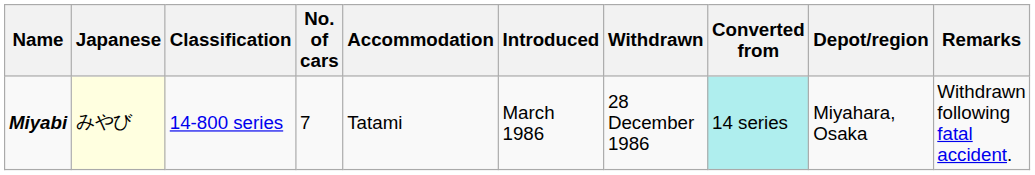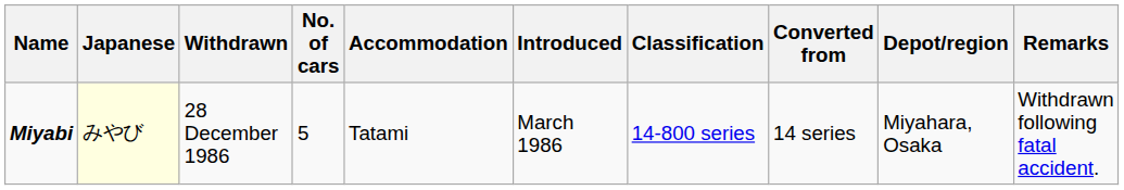columns swapped: Classification <-> Withdrawn
Miyabi | No. of cars: 7 -> 5
Miyabi | Converted from: paleturquoise background -> no background
